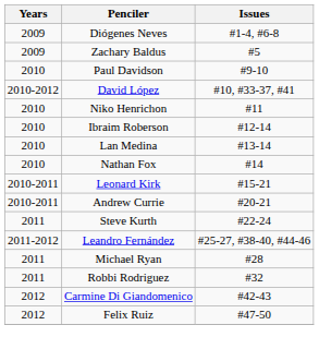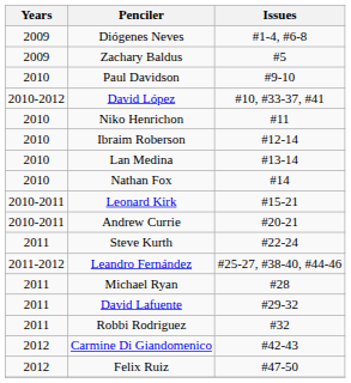+ row: 2011 | David Lafuente | #29-32
